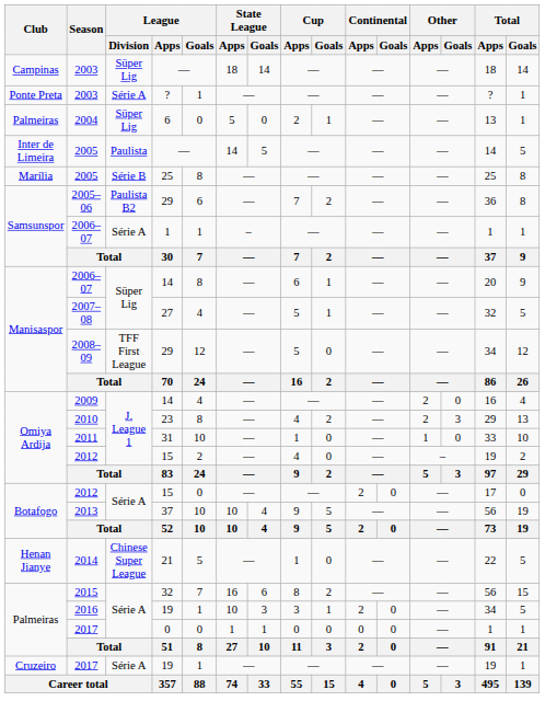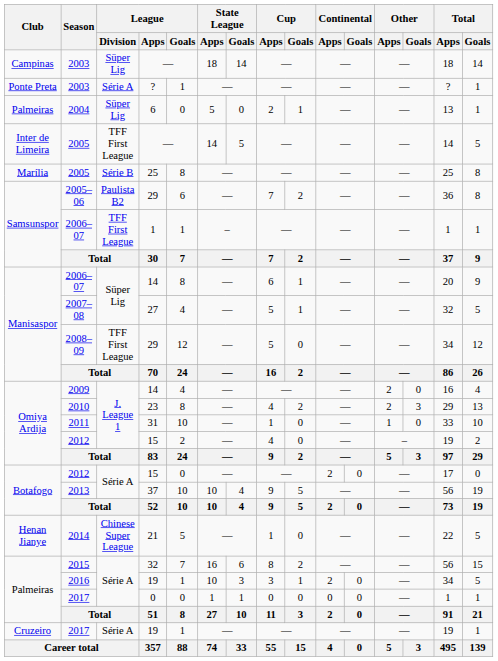Inter de Limeira / 2005 | League / Division: Paulista -> TFF First League
Samsunspor / 2006–07 | League / Division: Série A -> TFF First League
